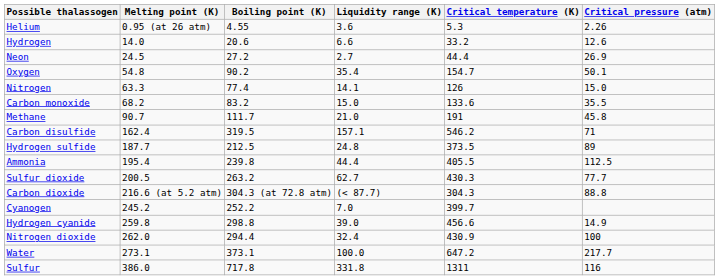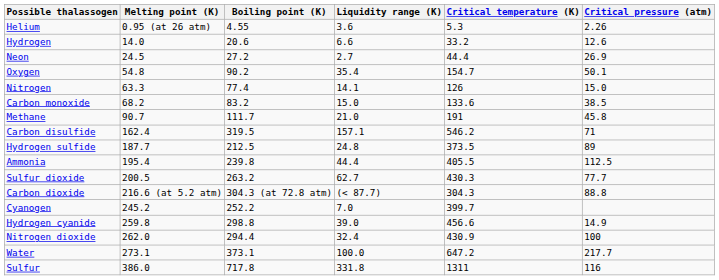Carbon monoxide | Critical pressure (atm): 35.5 -> 38.5
